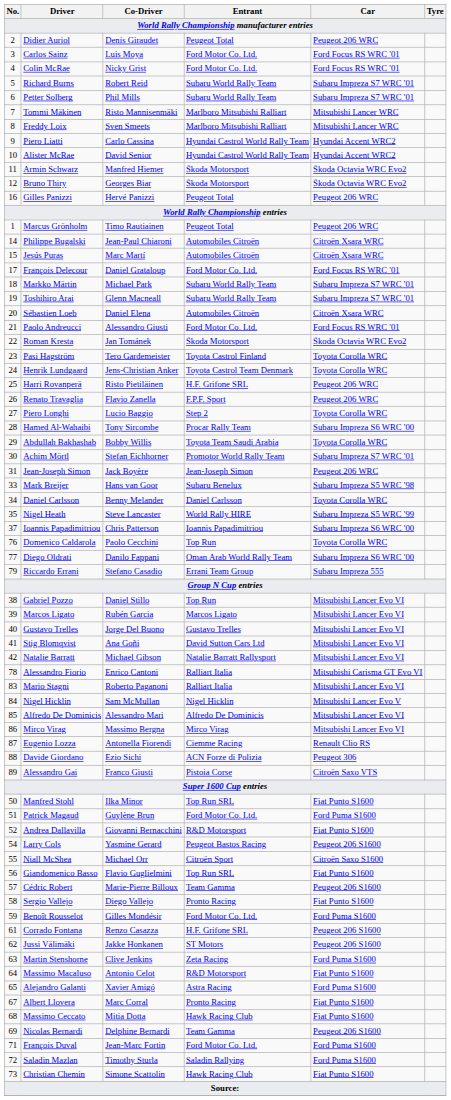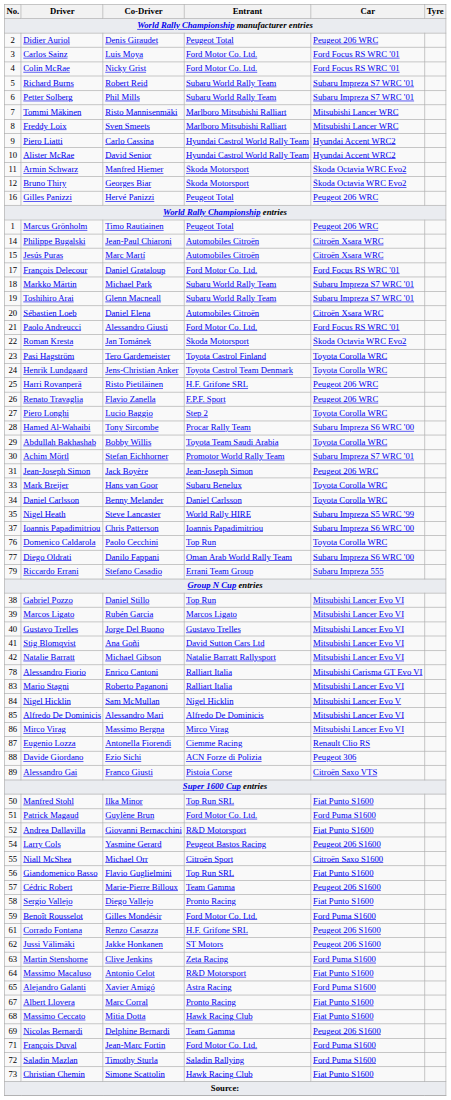Mark Breijer | Car: Subaru Impreza S5 WRC '98 -> Toyota Corolla WRC
